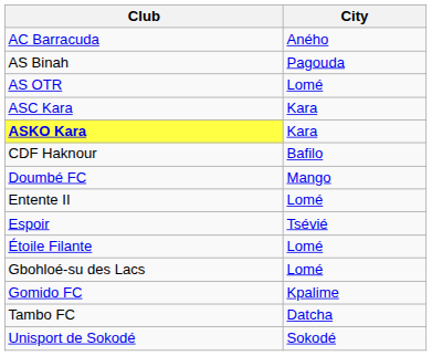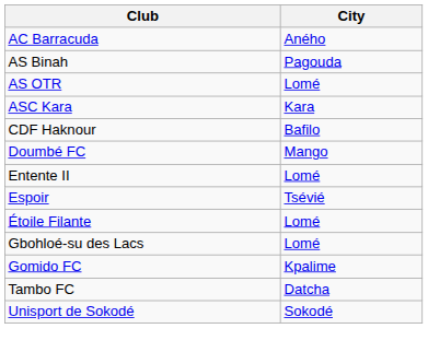- row: ASKO Kara | Kara
